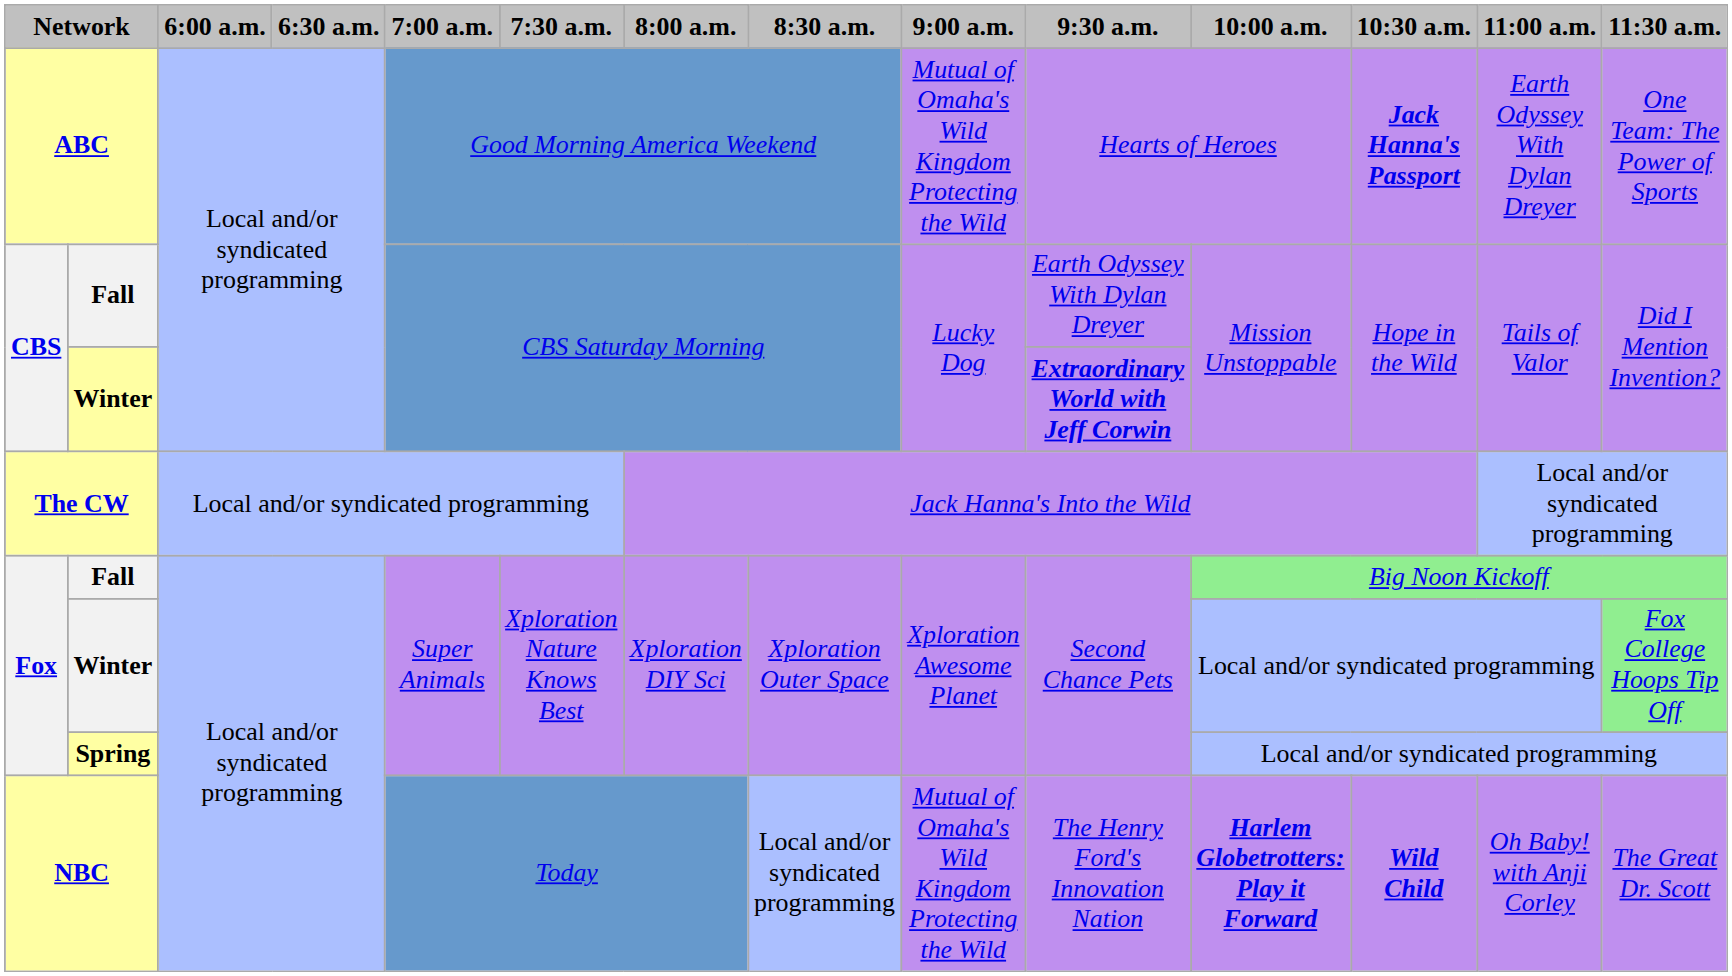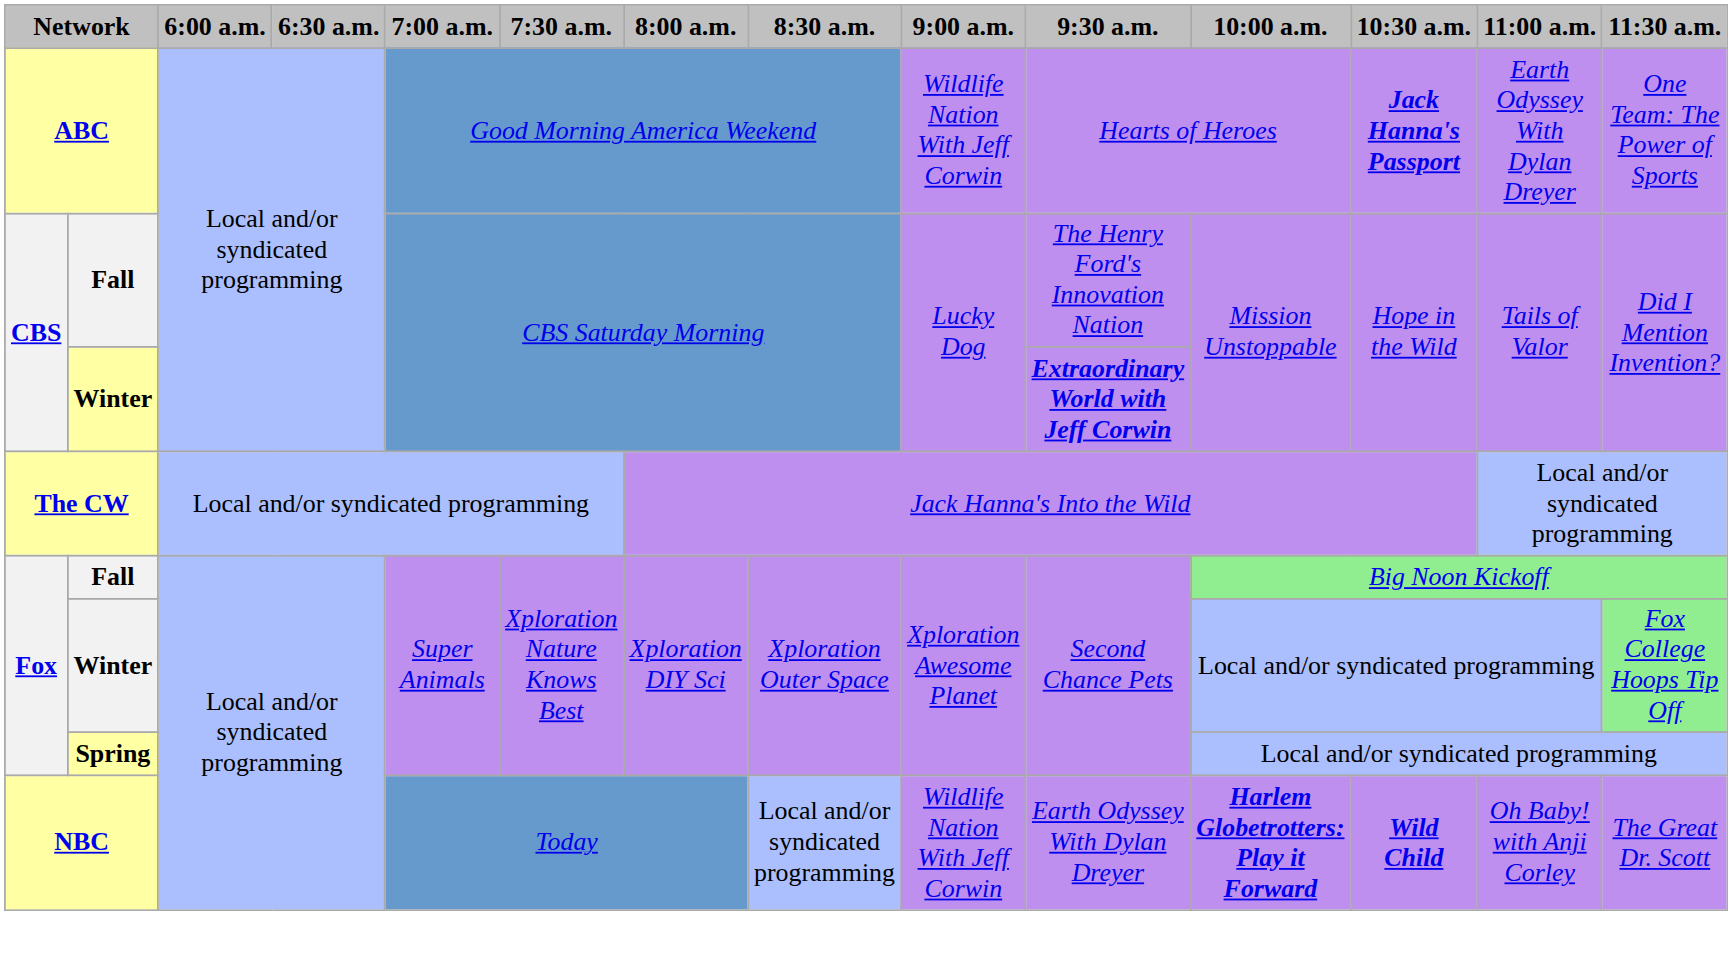ABC | 9:00 a.m.: Mutual of Omaha's Wild Kingdom Protecting the Wild -> Wildlife Nation With Jeff Corwin
CBS / Fall | 9:30 a.m.: Earth Odyssey With Dylan Dreyer -> The Henry Ford's Innovation Nation
NBC | 9:00 a.m.: Mutual of Omaha's Wild Kingdom Protecting the Wild -> Wildlife Nation With Jeff Corwin
NBC | 9:30 a.m.: The Henry Ford's Innovation Nation -> Earth Odyssey With Dylan Dreyer
